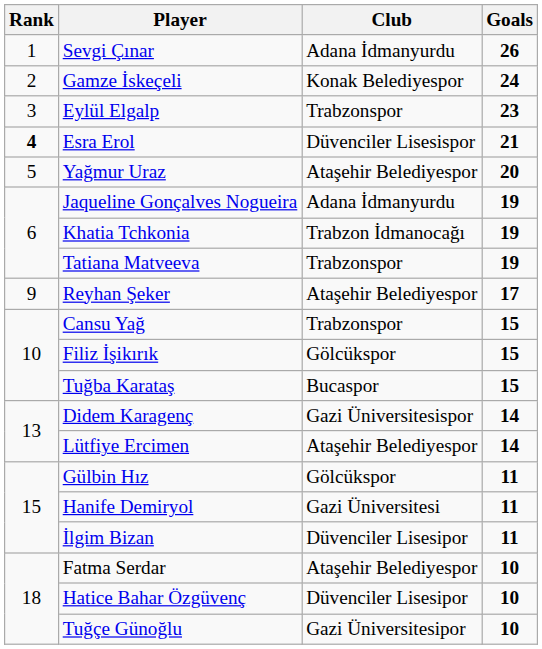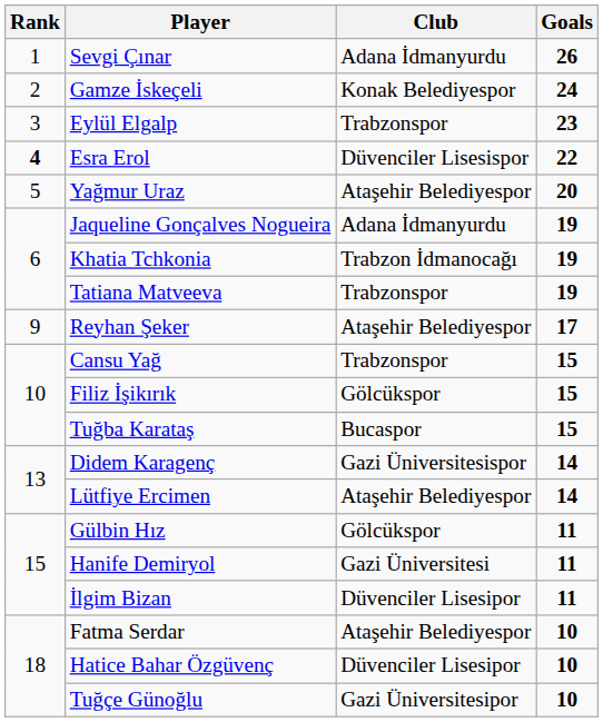Esra Erol | Goals: 21 -> 22
